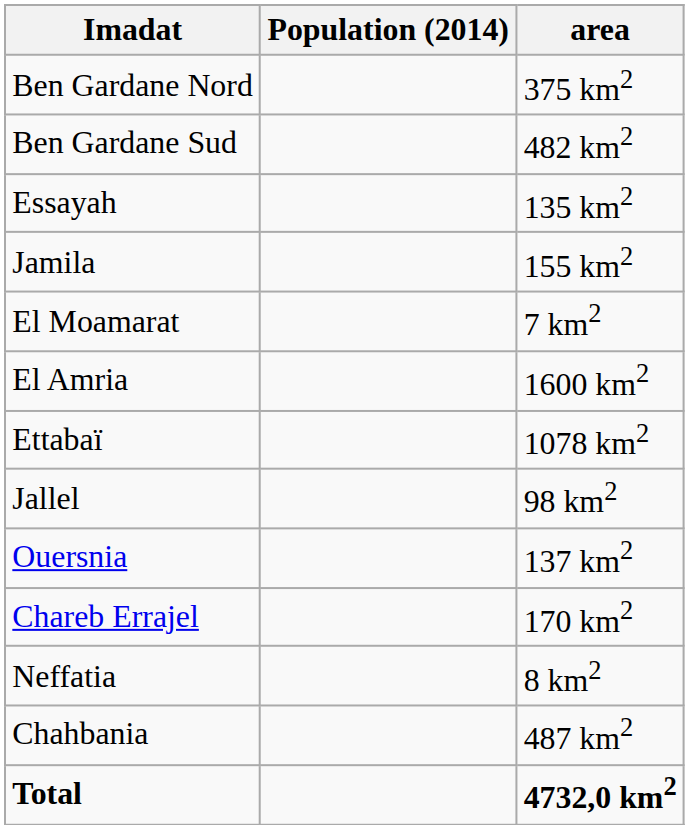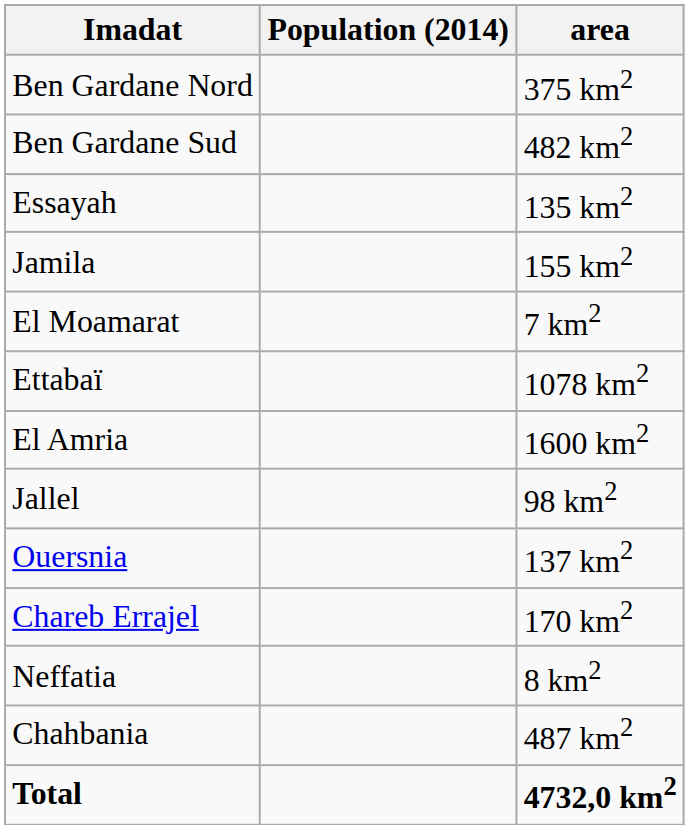rows swapped: El Amria <-> Ettabaï
